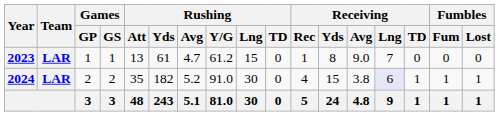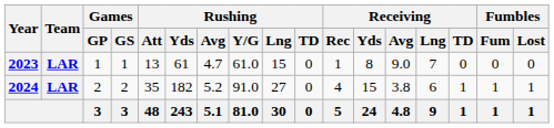2023 | Rushing / Y/G: 61.2 -> 61.0
2024 | Rushing / Lng: 30 -> 27
2024 | Receiving / Lng: lavender background -> no background
